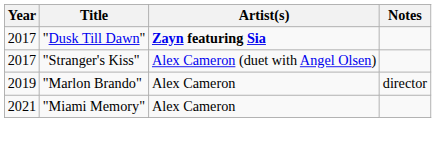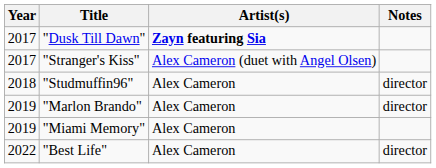+ row: 2018 | "Studmuffin96" | Alex Cameron | director
"Miami Memory" | Year: 2021 -> 2019
+ row: 2022 | "Best Life" | Alex Cameron | director
